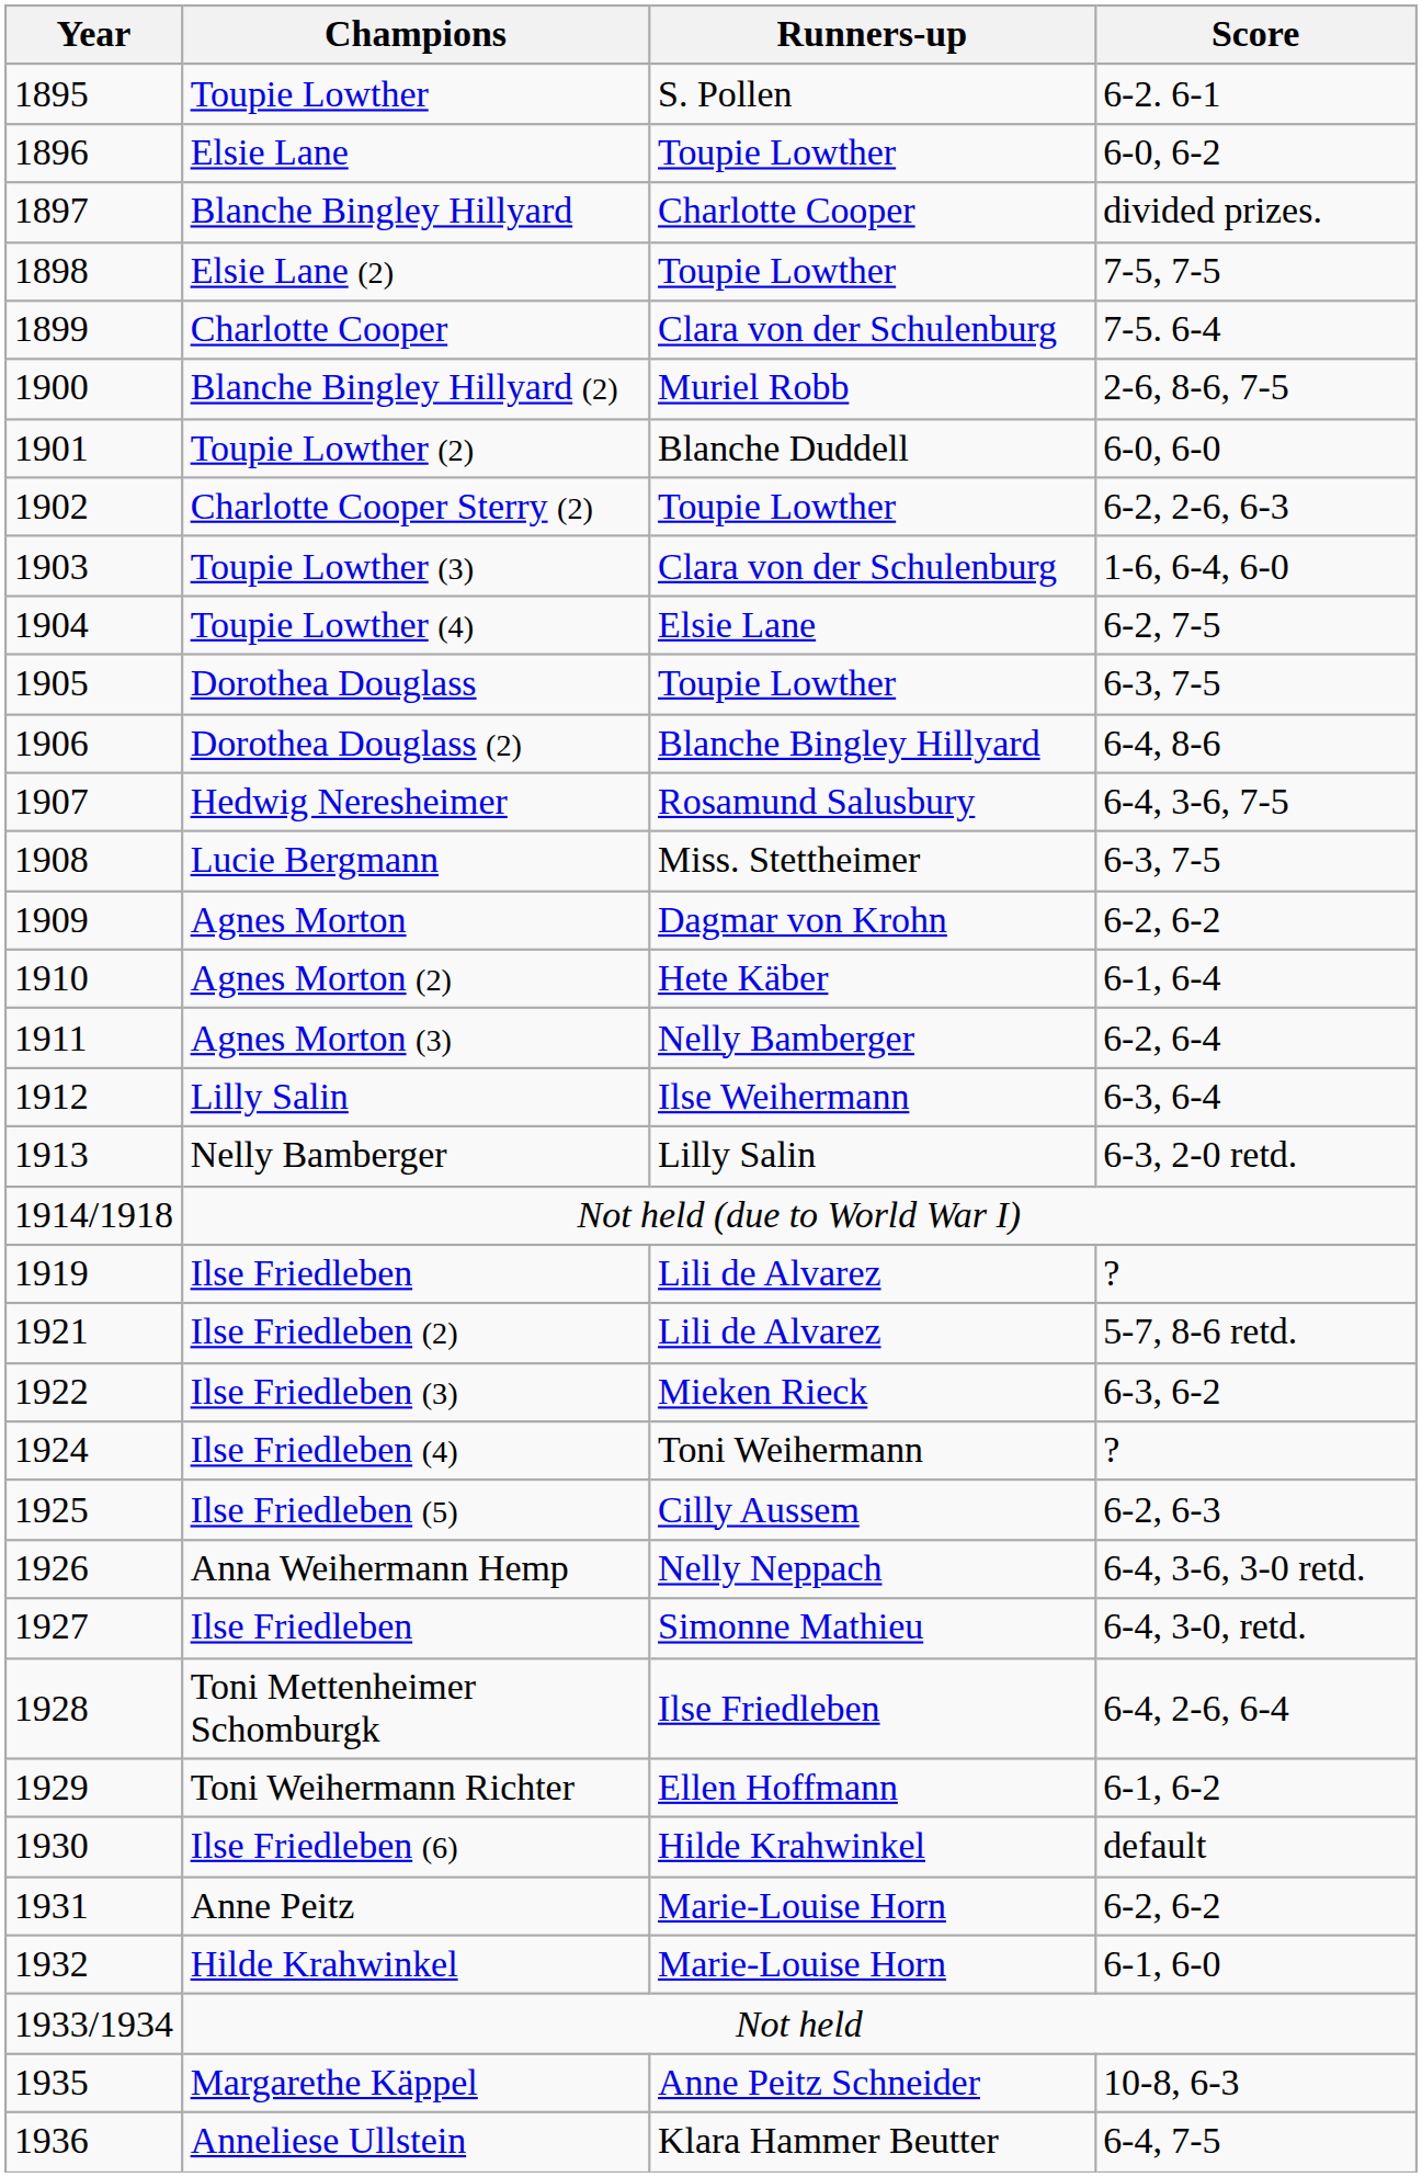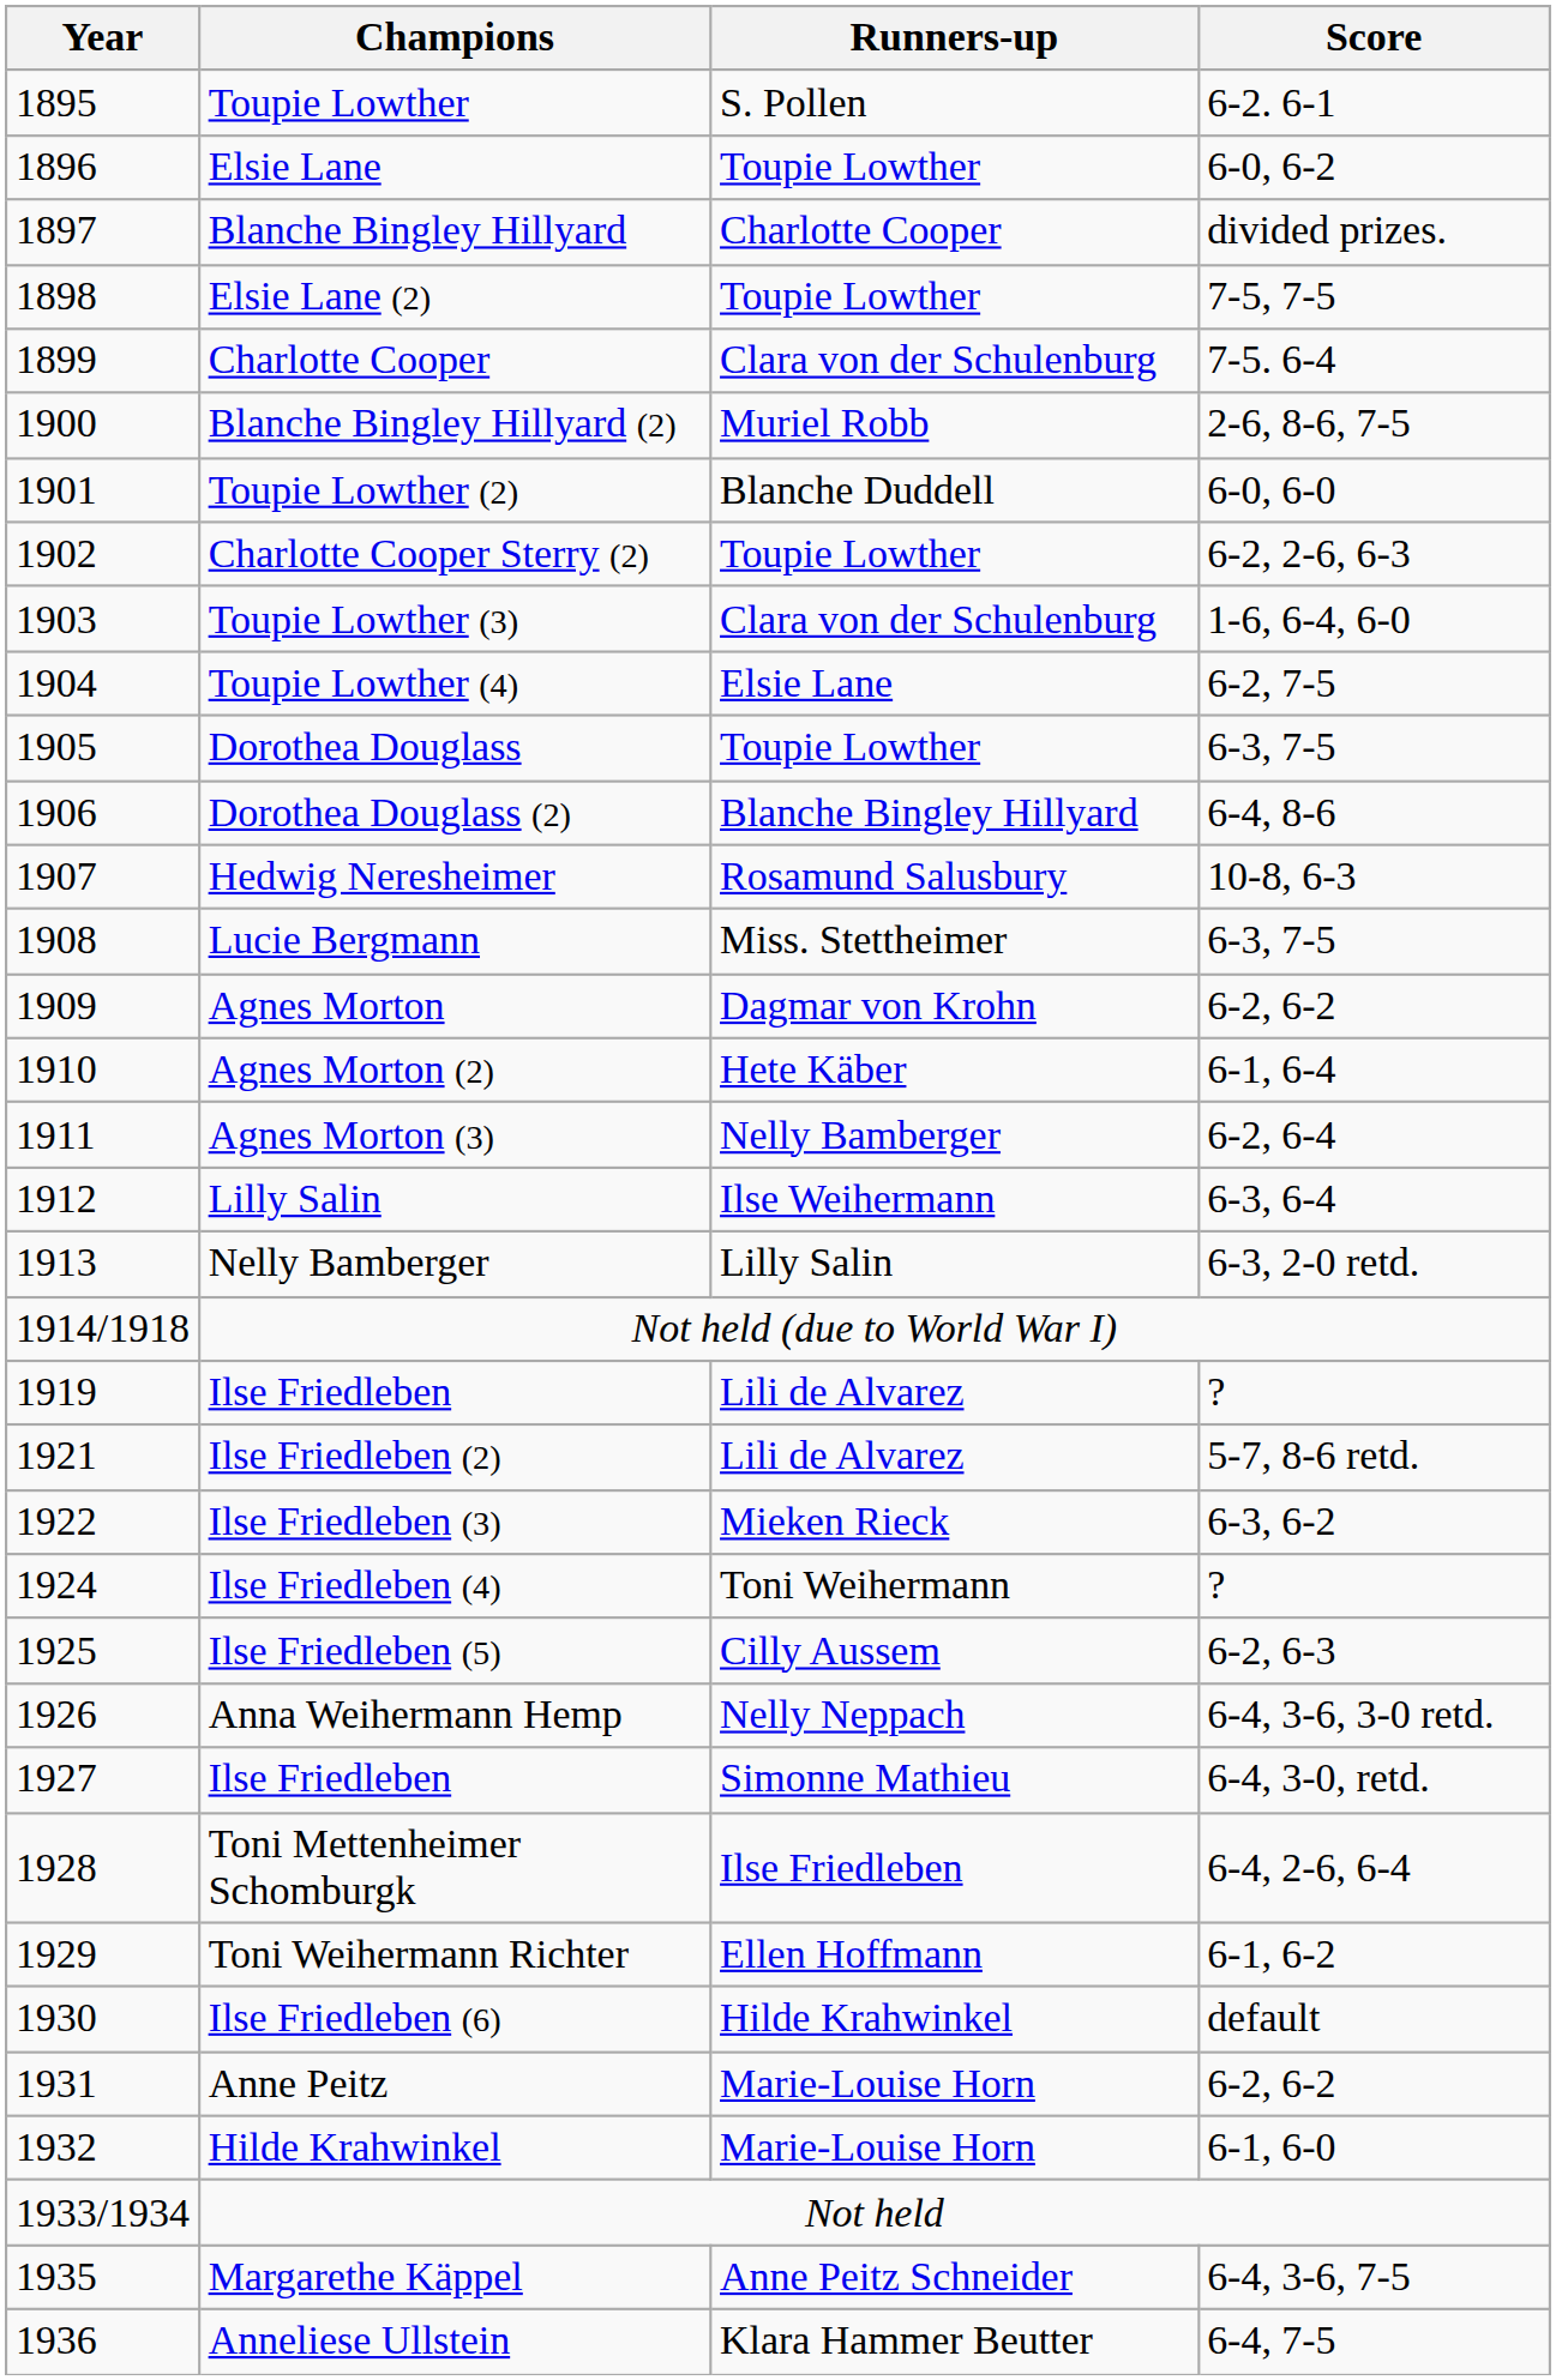Hedwig Neresheimer | Score: 6-4, 3-6, 7-5 -> 10-8, 6-3
Margarethe Käppel | Score: 10-8, 6-3 -> 6-4, 3-6, 7-5
